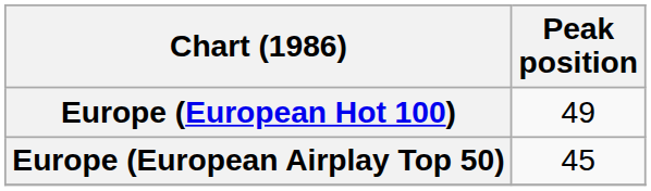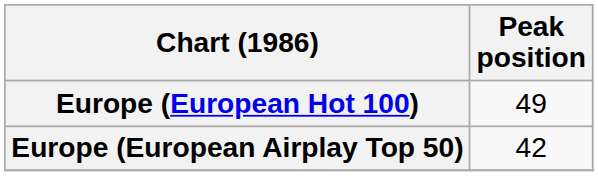Europe (European Airplay Top 50) | Peak position: 45 -> 42
